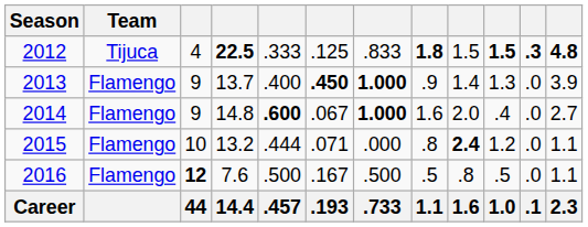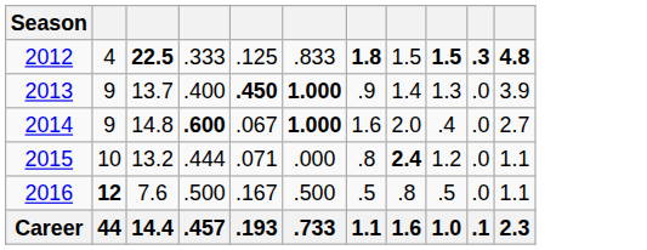- column: Team | Tijuca | Flamengo | Flamengo | Flamengo | Flamengo
